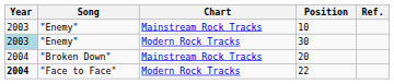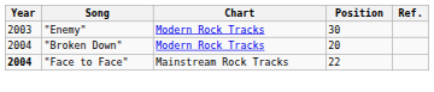- row: 2003 | "Enemy" | Mainstream Rock Tracks | 10
30 | Year: lightblue background -> no background
20 | Chart: Mainstream Rock Tracks -> Modern Rock Tracks
22 | Chart: Modern Rock Tracks -> Mainstream Rock Tracks
